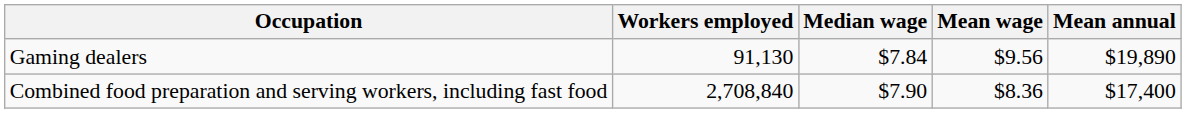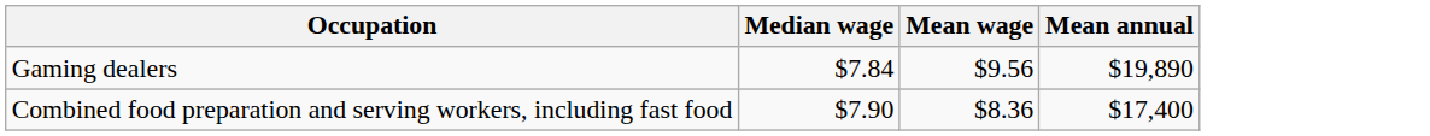- column: Workers employed | 91,130 | 2,708,840
